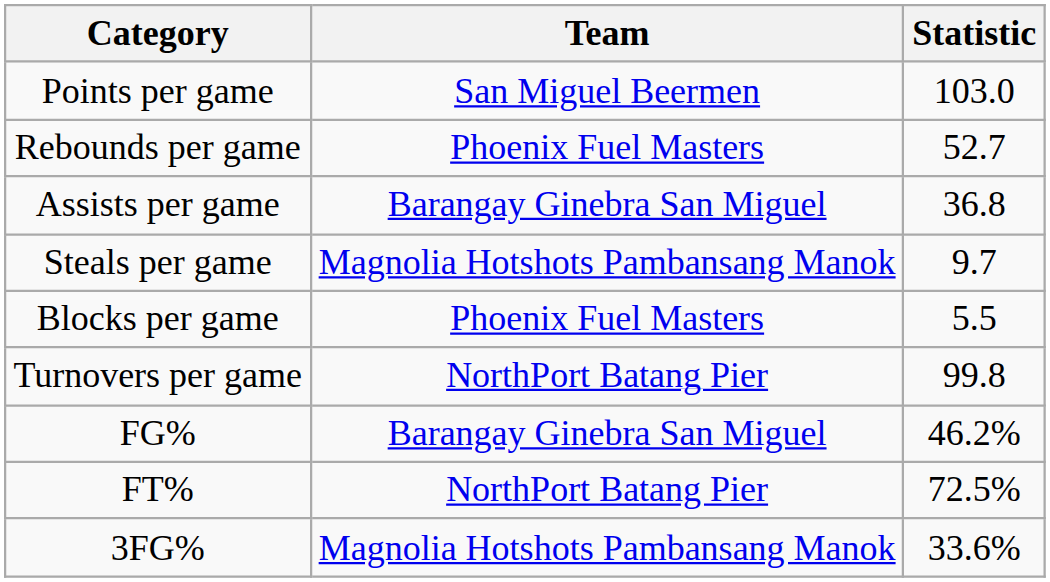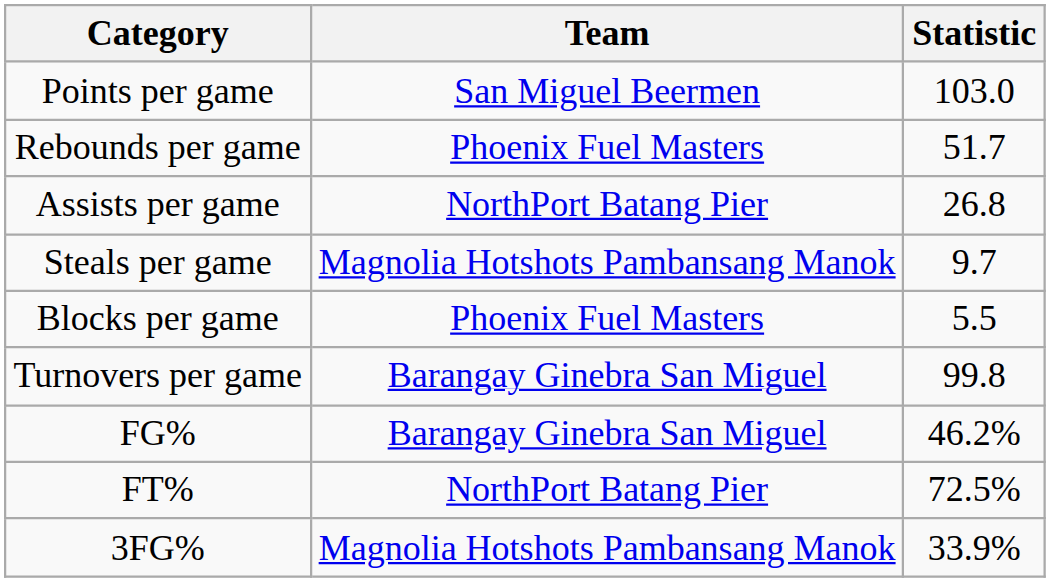Rebounds per game | Statistic: 52.7 -> 51.7
Assists per game | Team: Barangay Ginebra San Miguel -> NorthPort Batang Pier
Assists per game | Statistic: 36.8 -> 26.8
Turnovers per game | Team: NorthPort Batang Pier -> Barangay Ginebra San Miguel
3FG% | Statistic: 33.6% -> 33.9%
